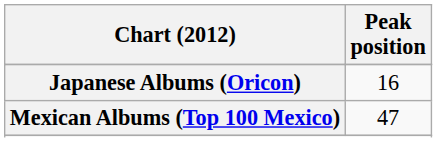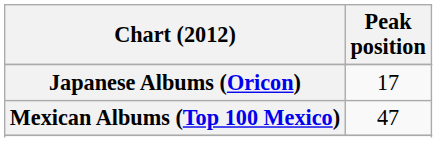Japanese Albums (Oricon) | Peak position: 16 -> 17
